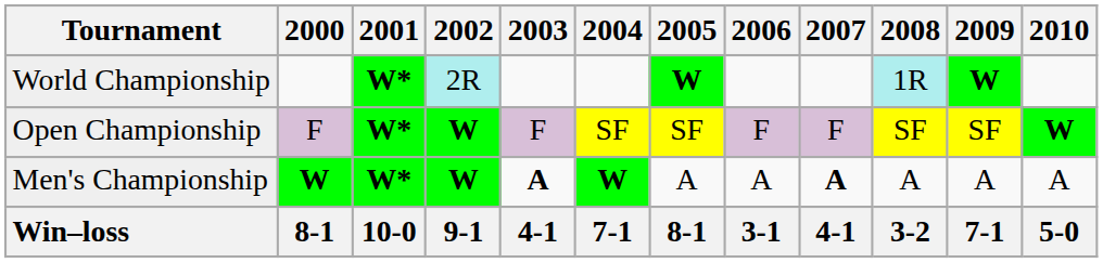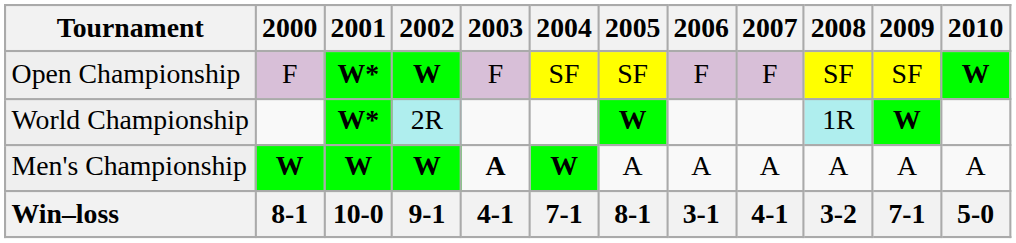rows swapped: World Championship <-> Open Championship
Men's Championship | 2001: W* -> W
Men's Championship | 2007: bold -> normal
